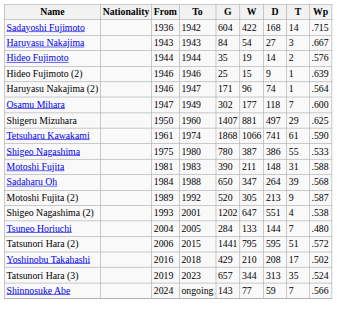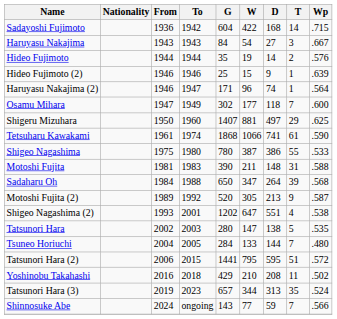+ row: Tatsunori Hara | 2002 | 2003 | 280 | 147 | 138 | 5 | .535
Yoshinobu Takahashi | T: 17 -> 11
